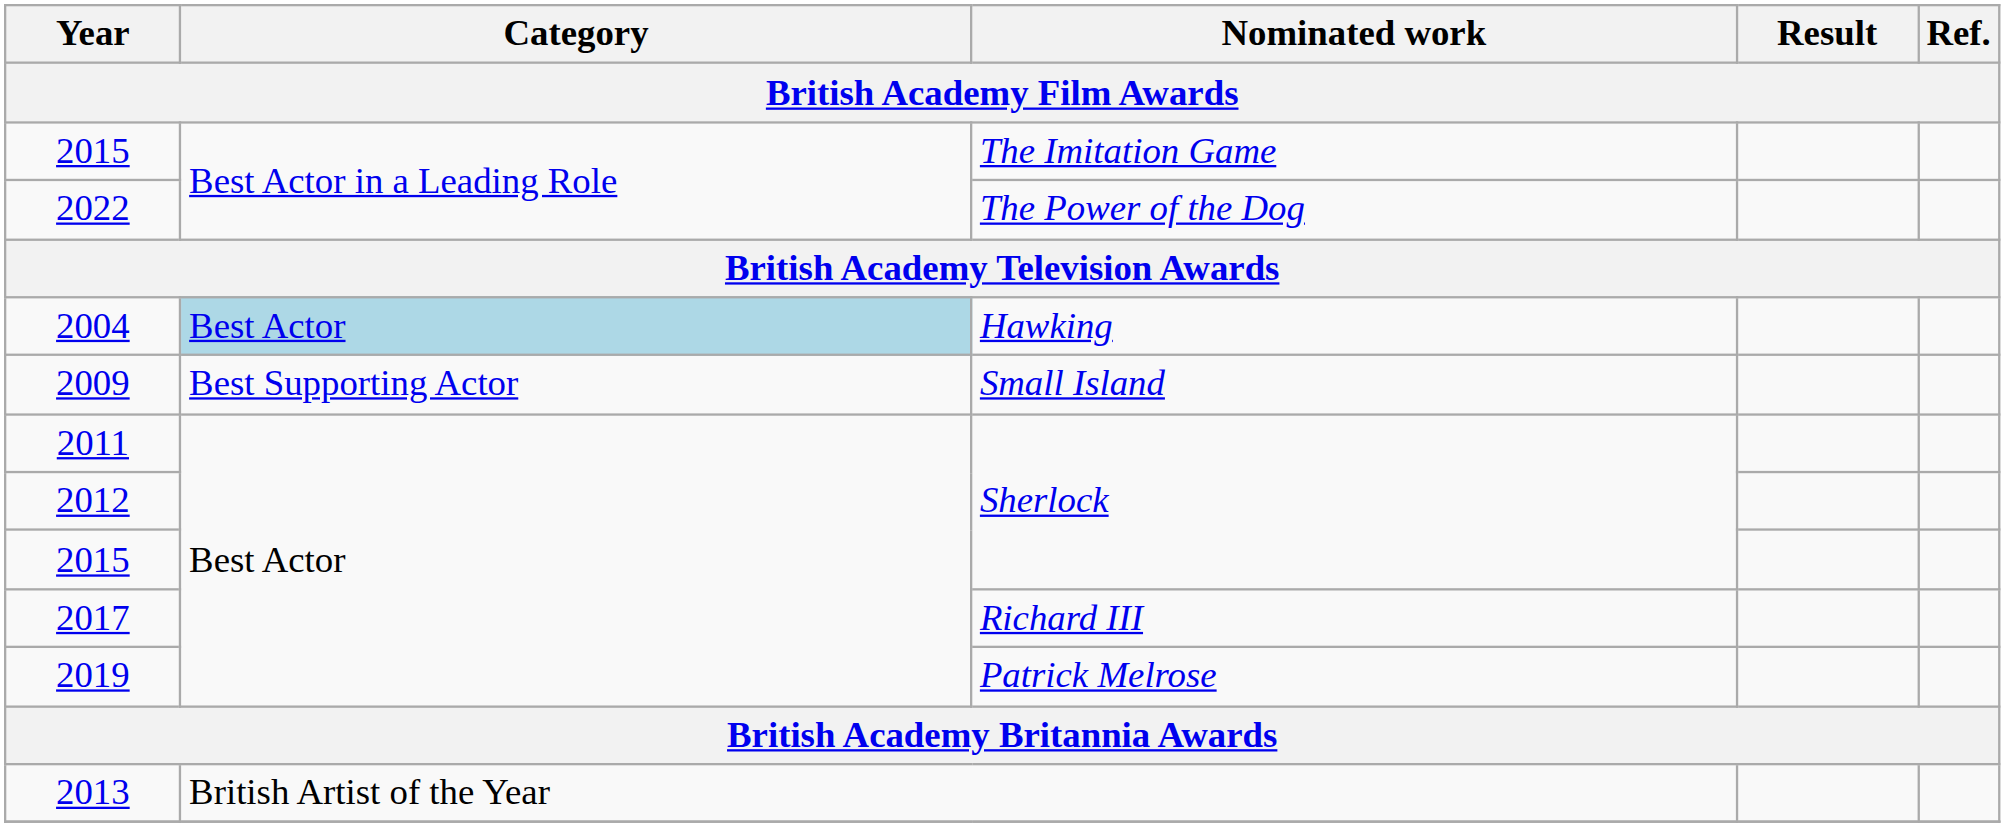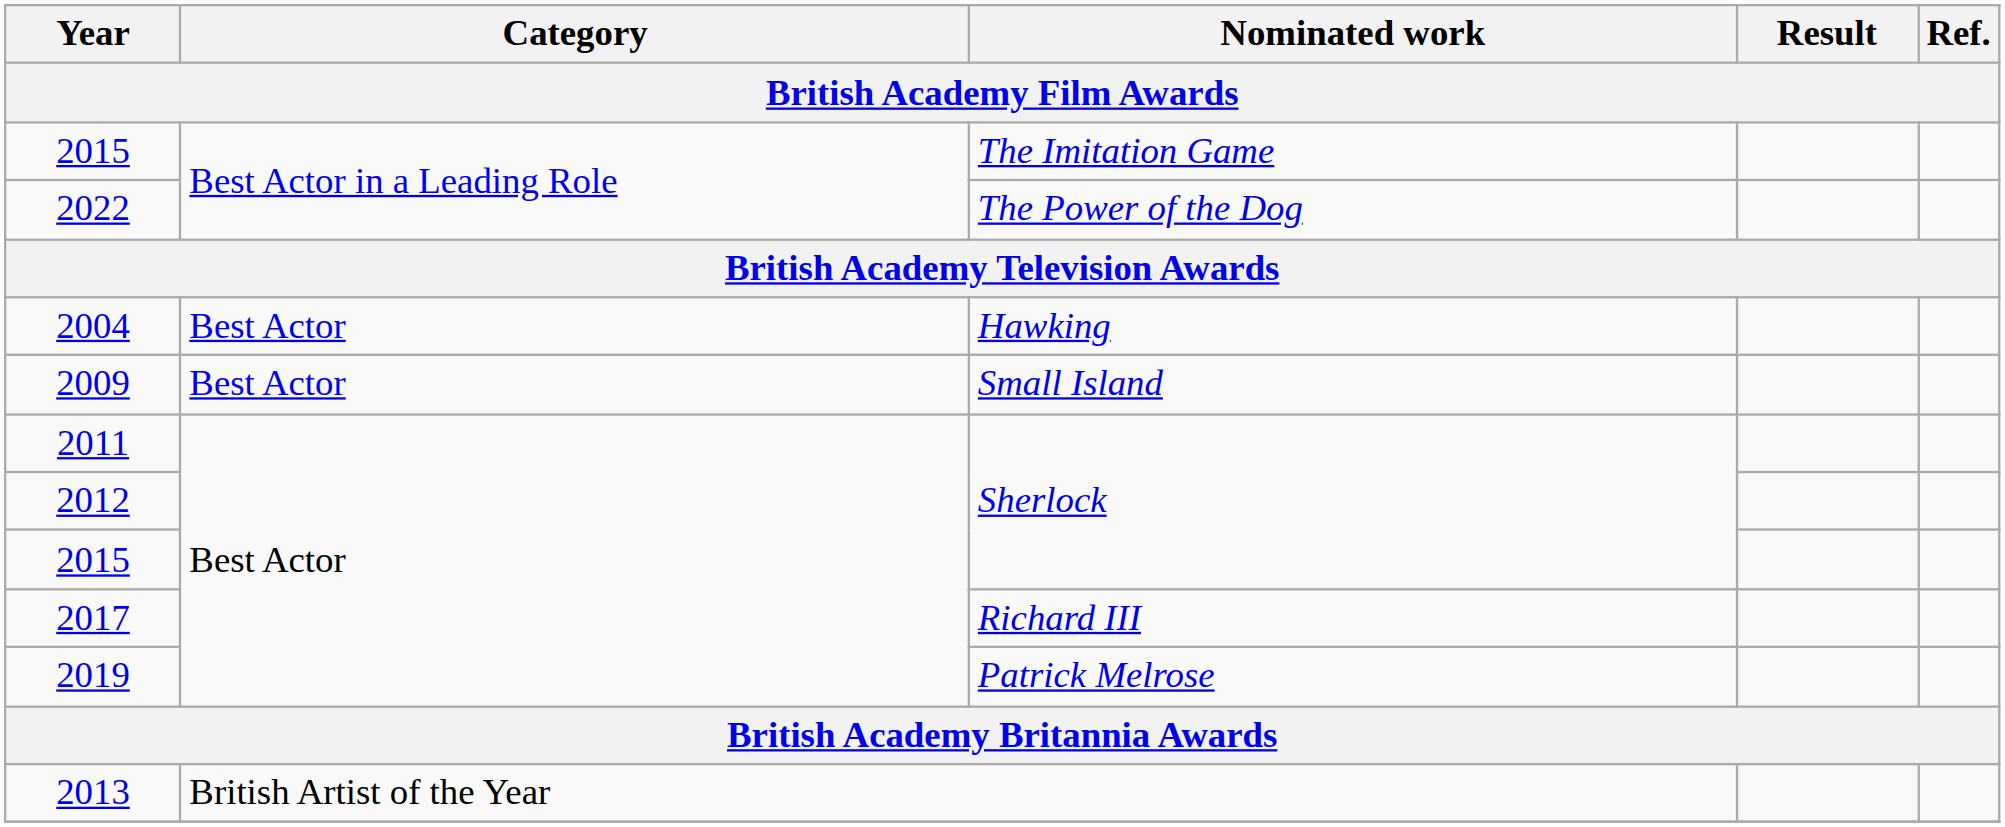2004 | Category: lightblue background -> no background
2009 | Category: Best Supporting Actor -> Best Actor
